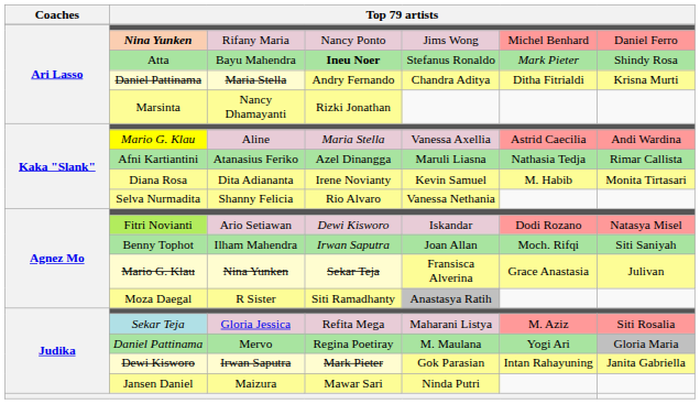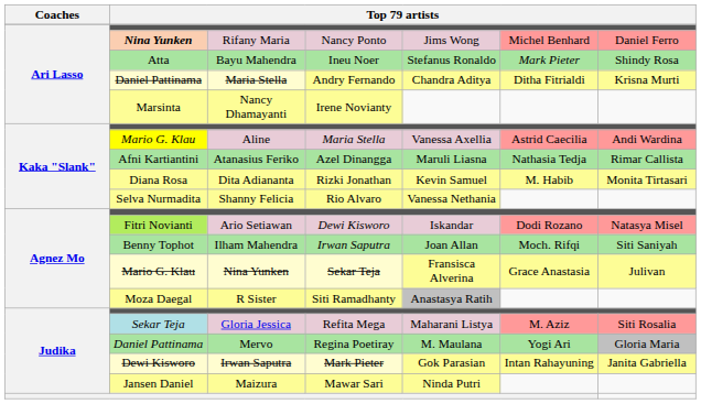Bayu Mahendra | column 4: bold -> normal
Nancy Dhamayanti | column 4: Rizki Jonathan -> Irene Novianty
Dita Adiananta | column 4: Irene Novianty -> Rizki Jonathan
